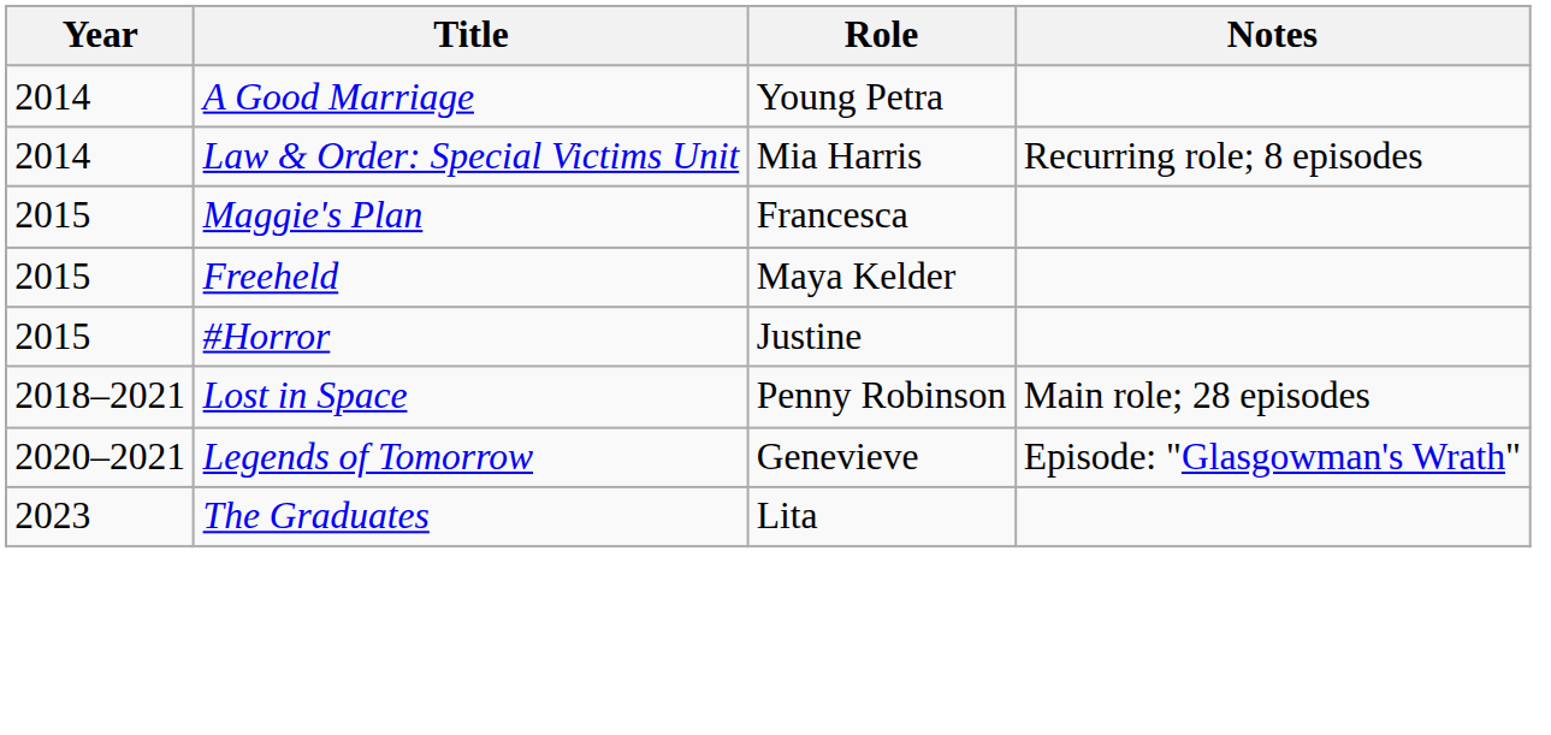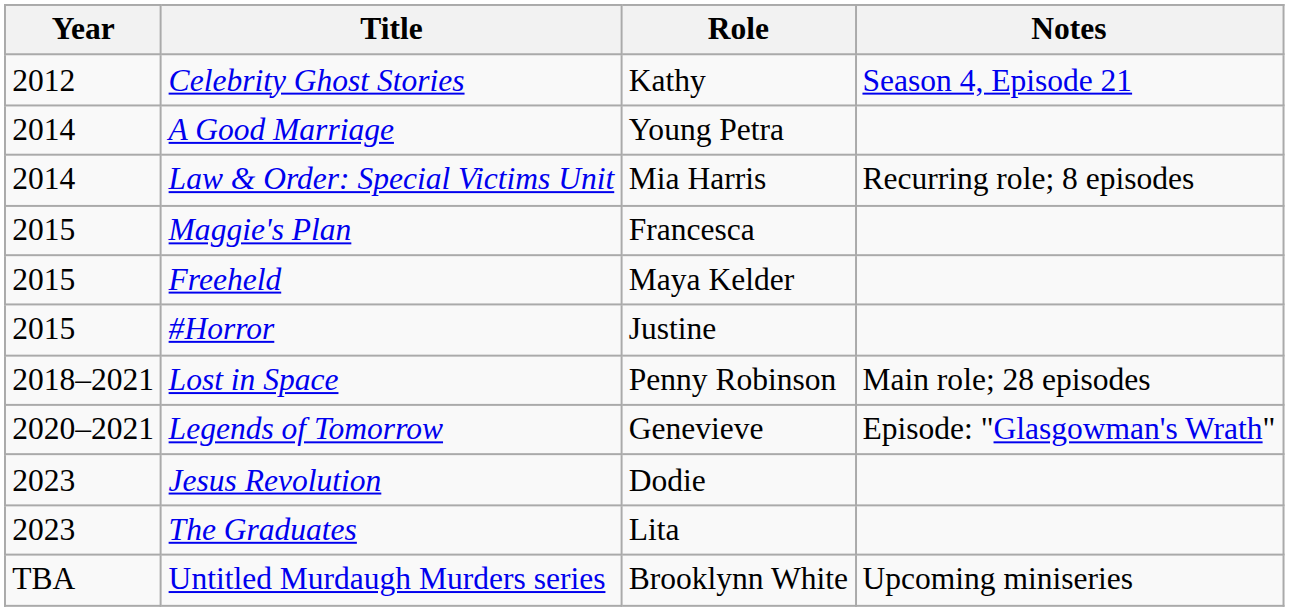+ row: 2012 | Celebrity Ghost Stories | Kathy | Season 4, Episode 21
+ row: 2023 | Jesus Revolution | Dodie
+ row: TBA | Untitled Murdaugh Murders series | Brooklynn White | Upcoming miniseries
